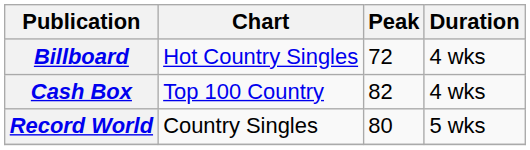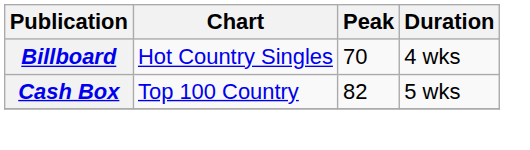Billboard | Peak: 72 -> 70
Cash Box | Duration: 4 wks -> 5 wks
- row: Record World | Country Singles | 80 | 5 wks
